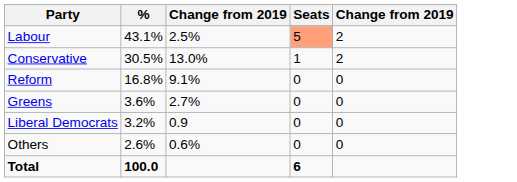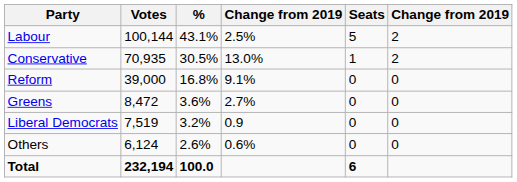+ column: Votes | 100,144 | 70,935 | 39,000 | 8,472 | 7,519 | 6,124 | 232,194
Labour | Seats: lightsalmon background -> no background
